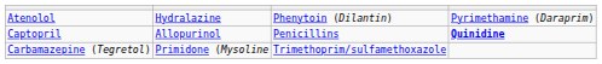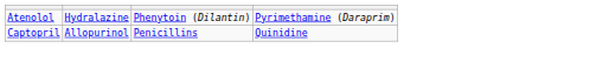Captopril | column 4: bold -> normal
- row: Carbamazepine (Tegretol) | Primidone (Mysoline | Trimethoprim/sulfamethoxazole
